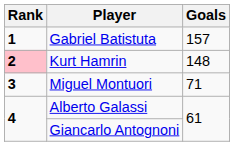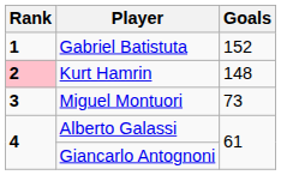Gabriel Batistuta | Goals: 157 -> 152
Miguel Montuori | Goals: 71 -> 73
